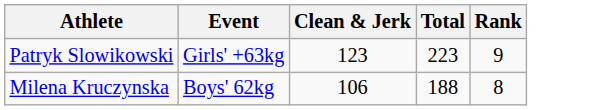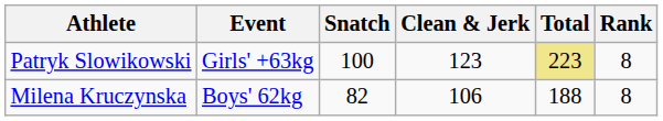+ column: Snatch | 100 | 82
Patryk Slowikowski | Total: no background -> khaki background
Patryk Slowikowski | Rank: 9 -> 8
